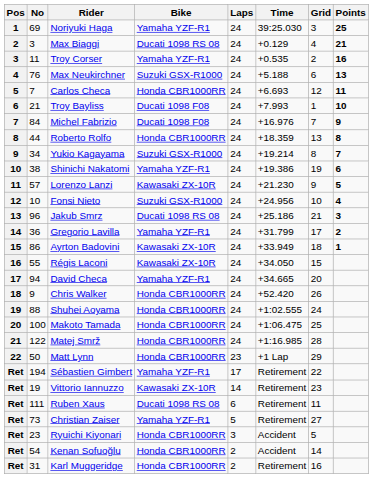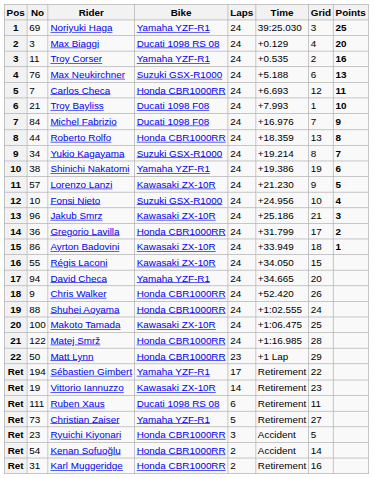Max Biaggi | Points: 21 -> 20
Jakub Smrz | Bike: Ducati 1098 RS 08 -> Kawasaki ZX-10R
Gregorio Lavilla | Bike: Yamaha YZF-R1 -> Honda CBR1000RR
Makoto Tamada | Bike: Honda CBR1000RR -> Kawasaki ZX-10R
